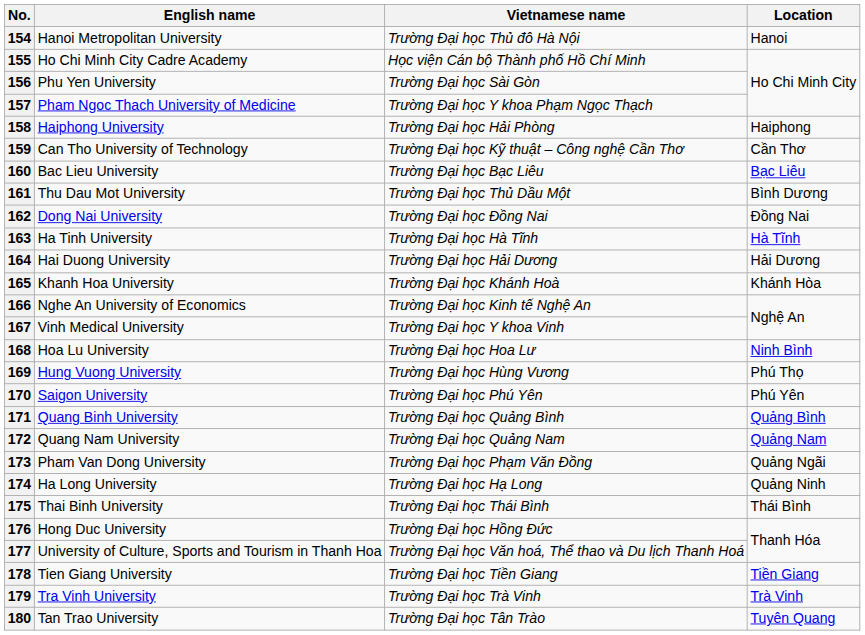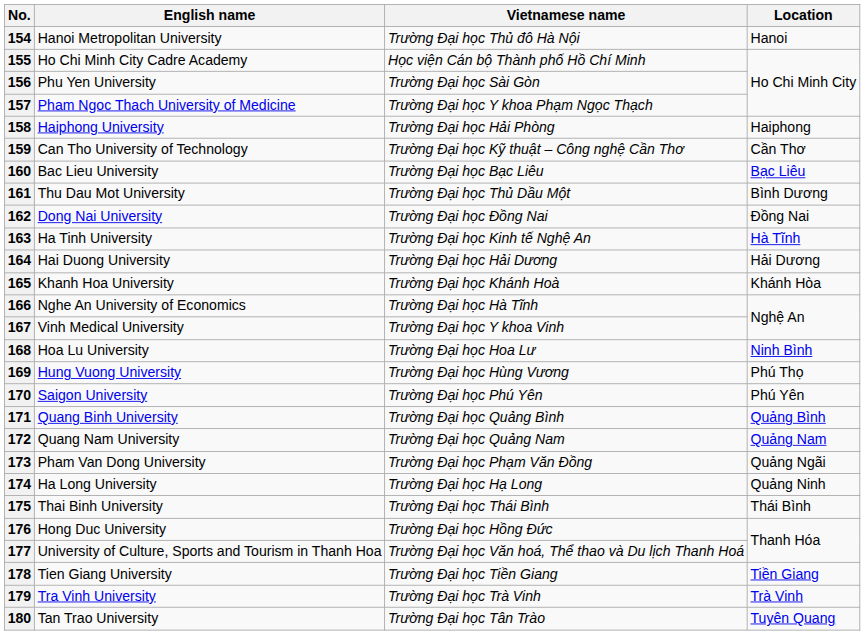163 | Vietnamese name: Trường Đại học Hà Tĩnh -> Trường Đại học Kinh tế Nghệ An
166 | Vietnamese name: Trường Đại học Kinh tế Nghệ An -> Trường Đại học Hà Tĩnh
